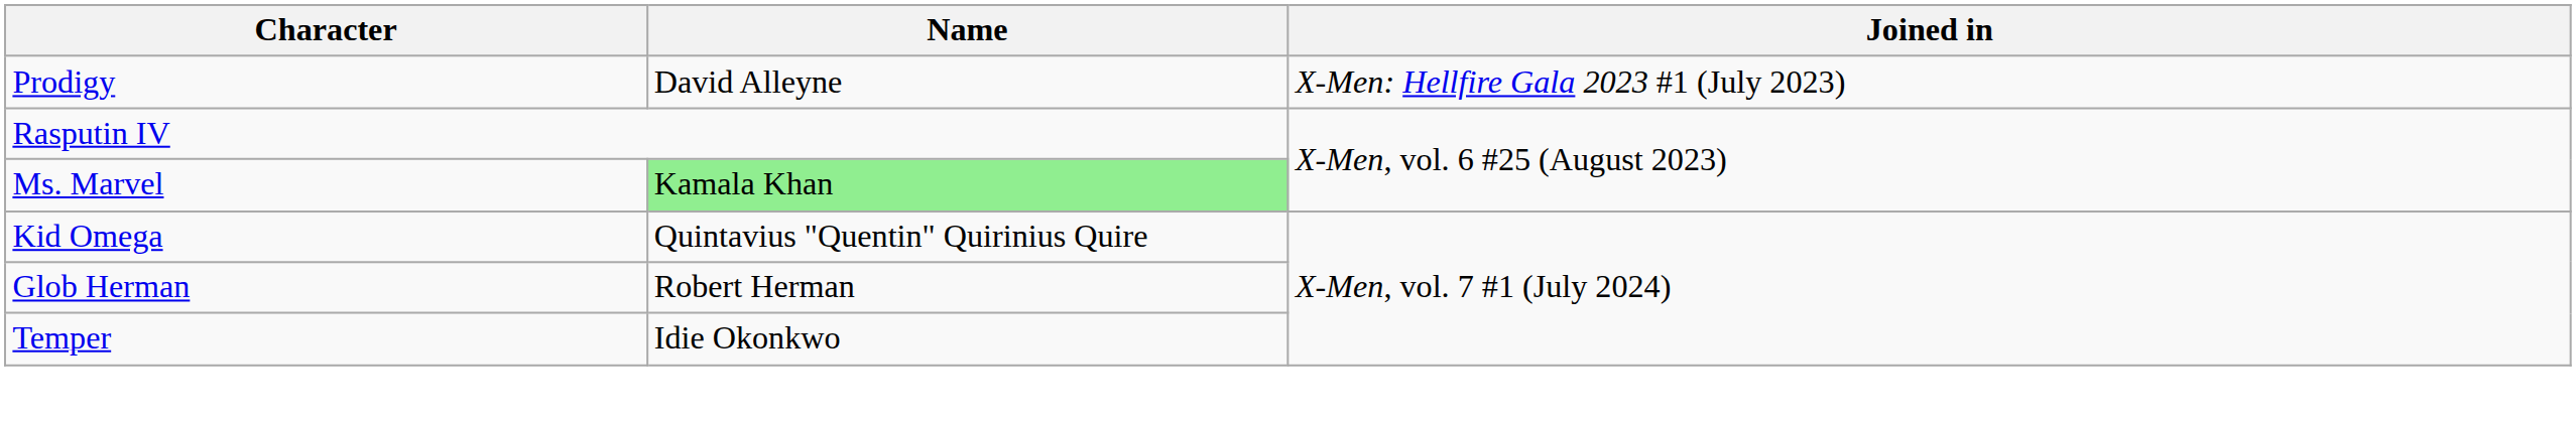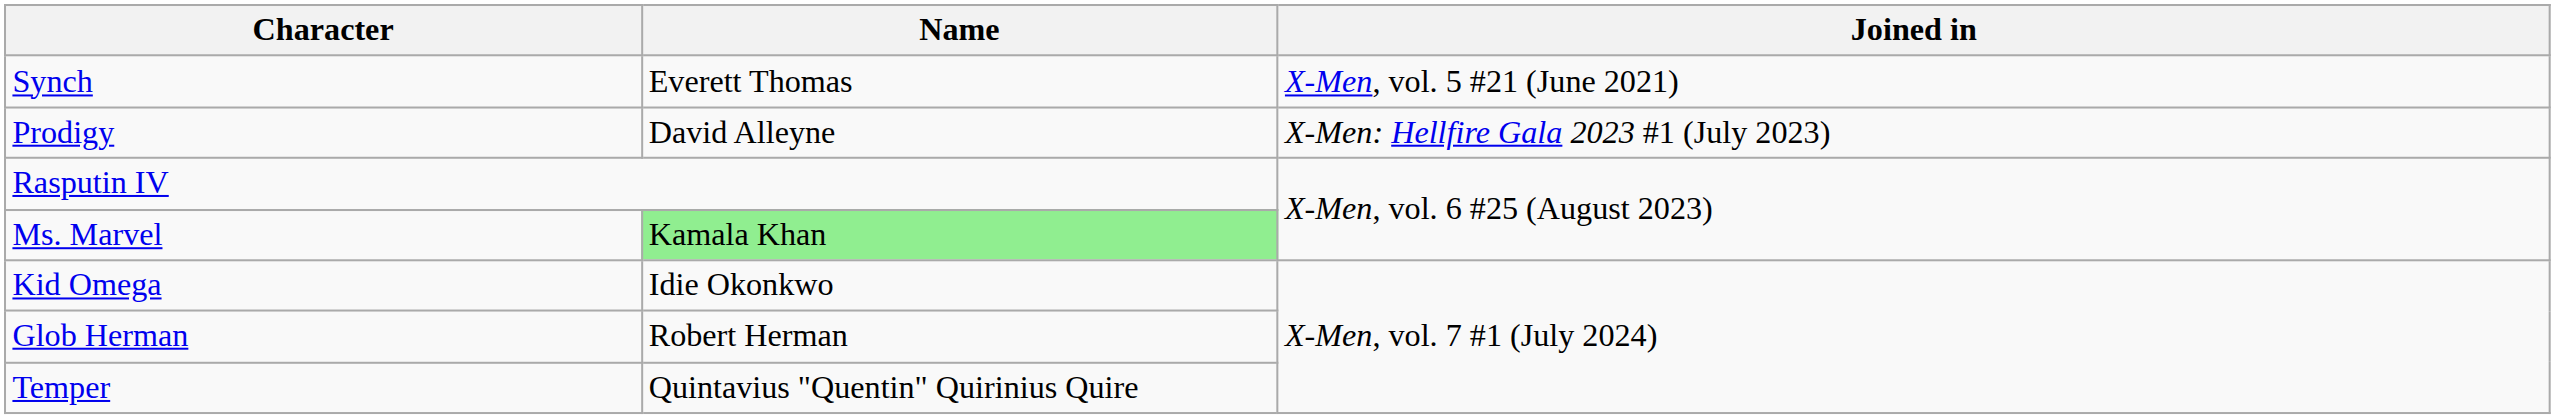+ row: Synch | Everett Thomas | X-Men, vol. 5 #21 (June 2021)
Kid Omega | Name: Quintavius "Quentin" Quirinius Quire -> Idie Okonkwo
Temper | Name: Idie Okonkwo -> Quintavius "Quentin" Quirinius Quire
